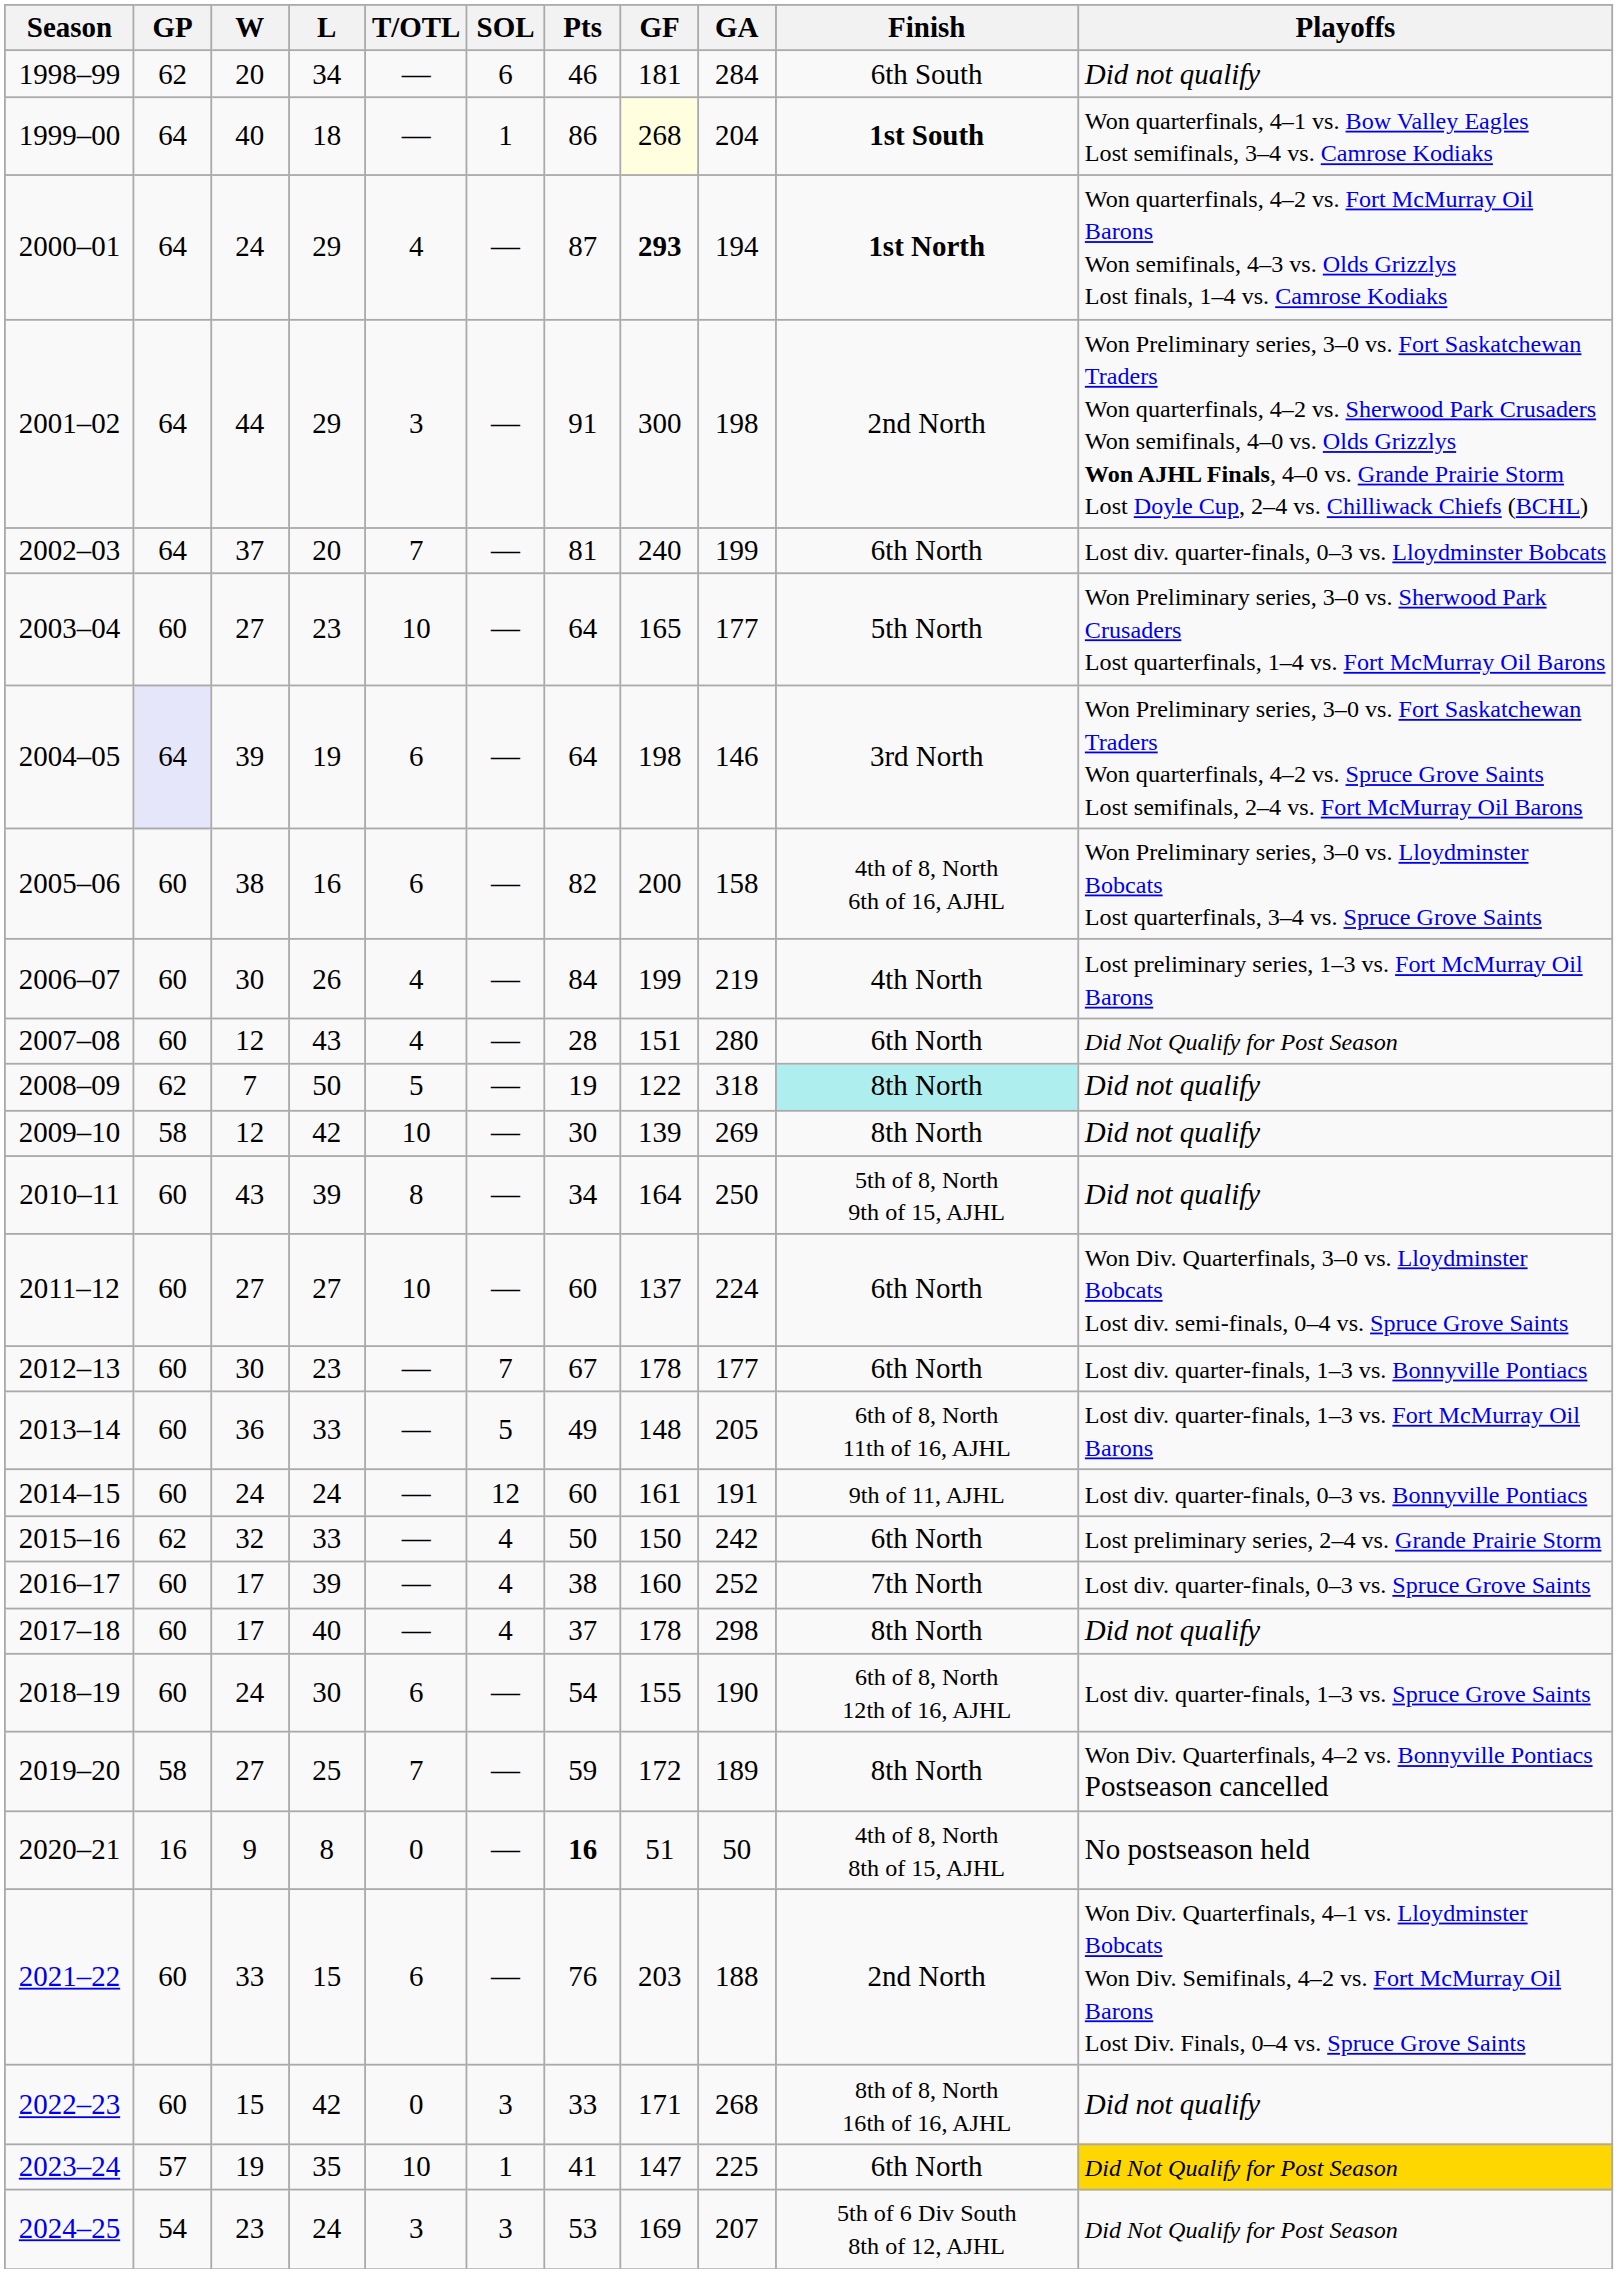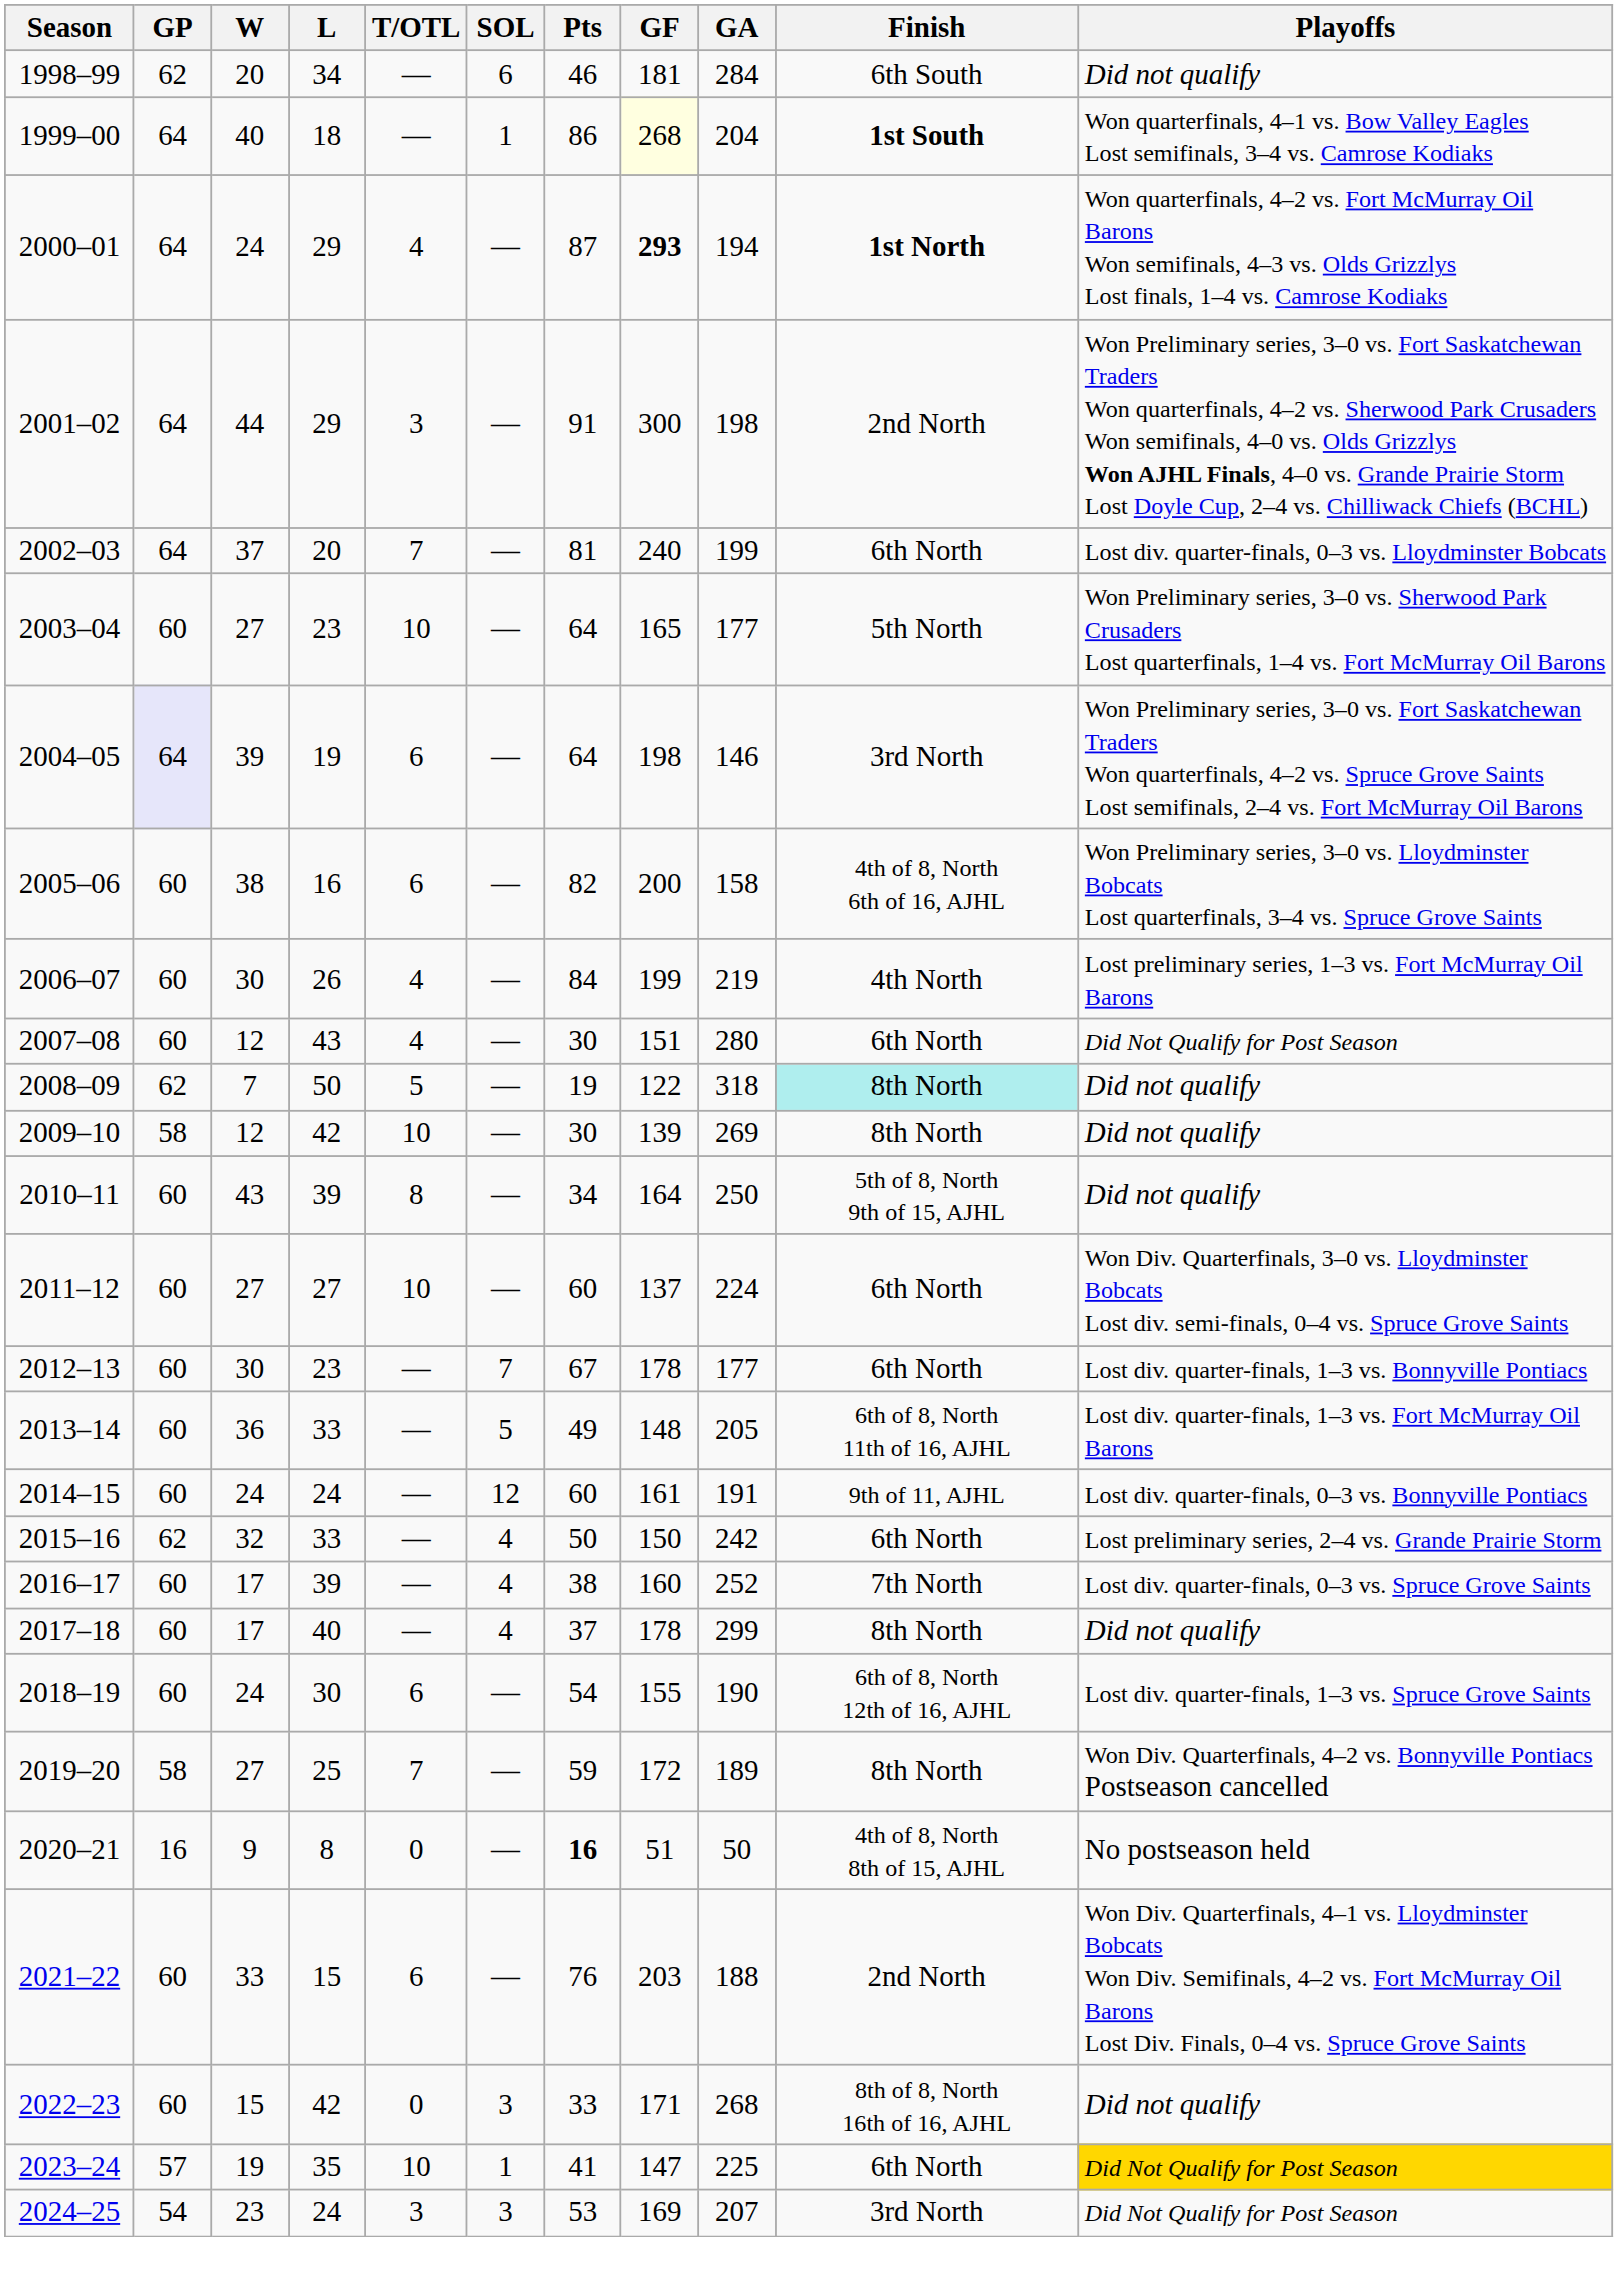2007–08 | Pts: 28 -> 30
2017–18 | GA: 298 -> 299
2024–25 | Finish: 5th of 6 Div South 8th of 12, AJHL -> 3rd North
